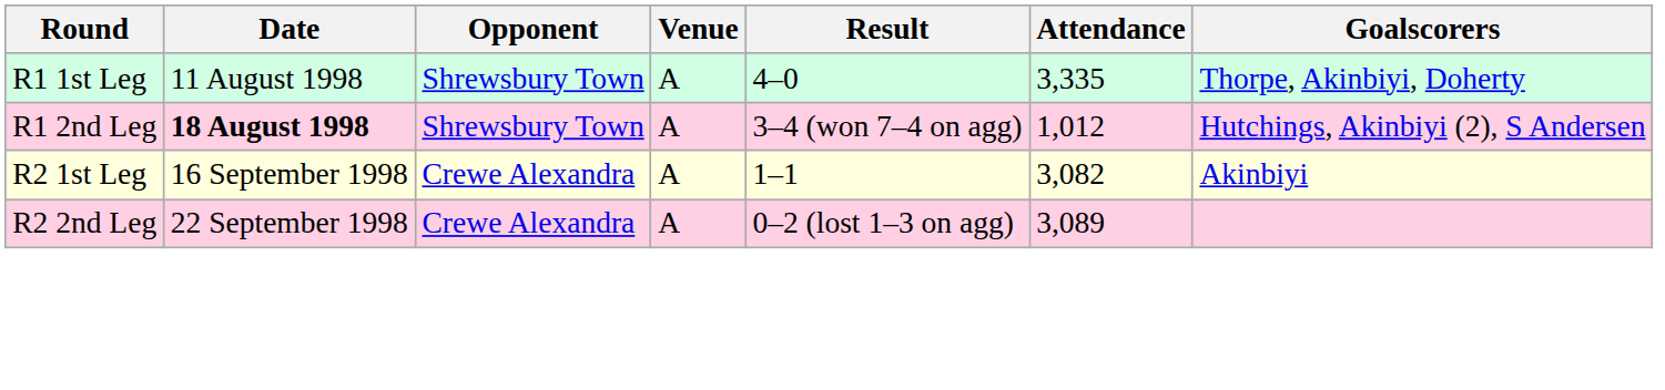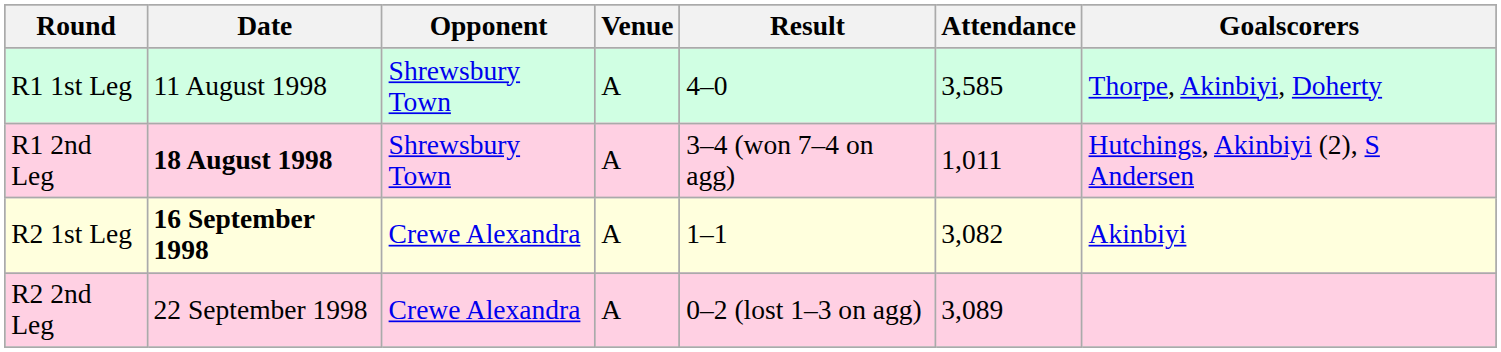R1 1st Leg | Attendance: 3,335 -> 3,585
R1 2nd Leg | Attendance: 1,012 -> 1,011
R2 1st Leg | Date: normal -> bold
